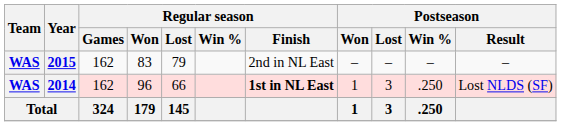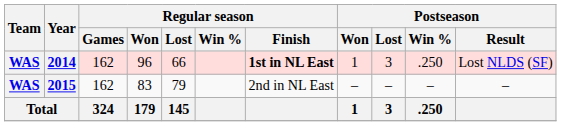rows swapped: 2014 <-> 2015
